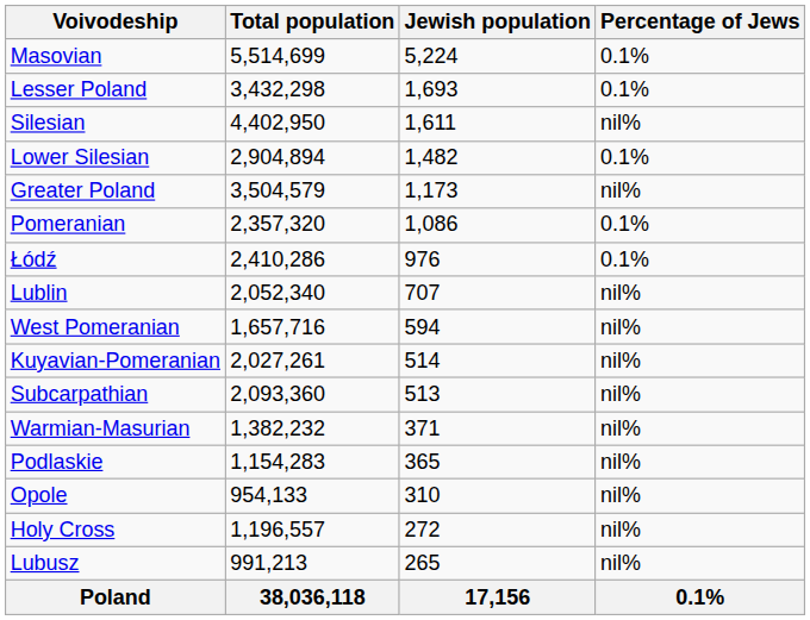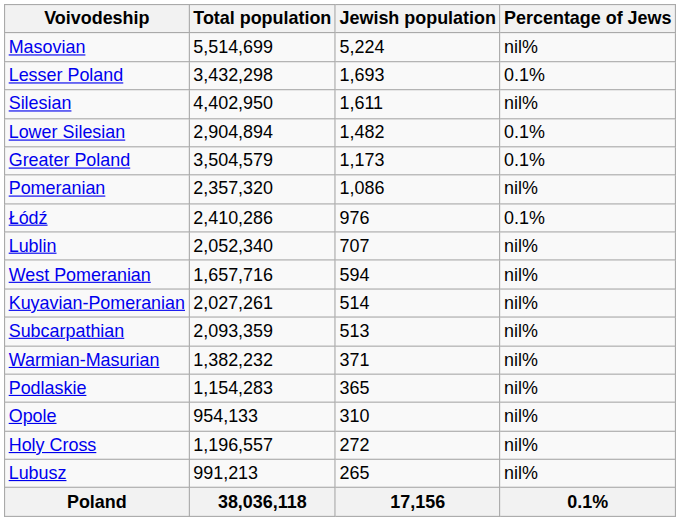Masovian | Percentage of Jews: 0.1% -> nil%
Greater Poland | Percentage of Jews: nil% -> 0.1%
Pomeranian | Percentage of Jews: 0.1% -> nil%
Subcarpathian | Total population: 2,093,360 -> 2,093,359
